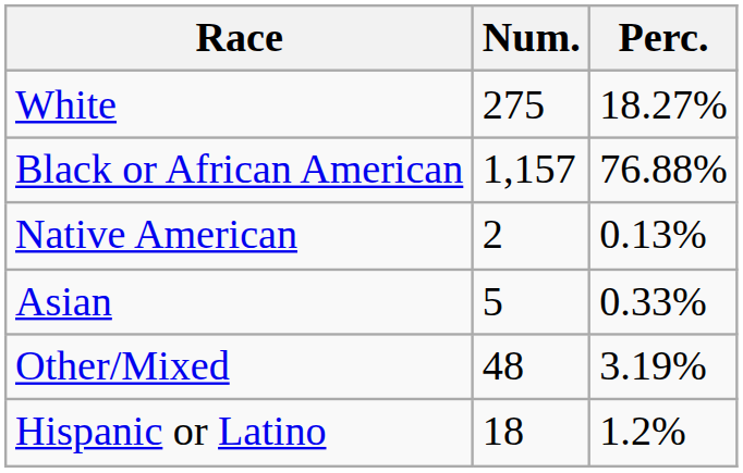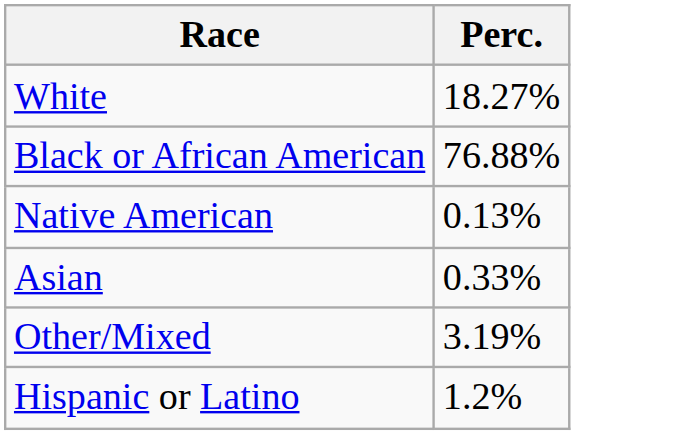- column: Num. | 275 | 1,157 | 2 | 5 | 48 | 18
